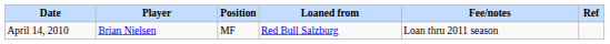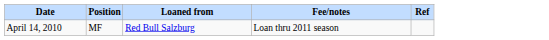- column: Player | Brian Nielsen
